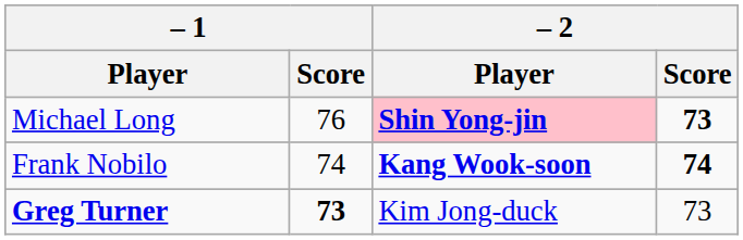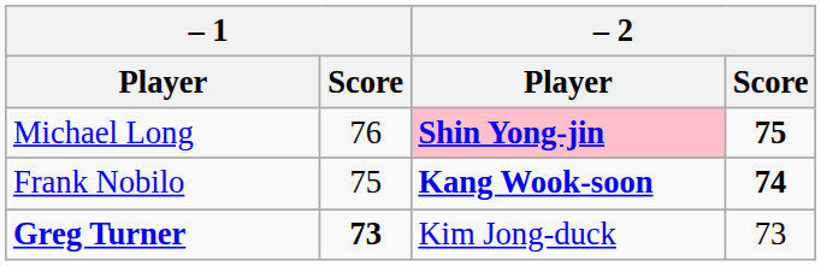Michael Long | – 2 / Score: 73 -> 75
Frank Nobilo | – 1 / Score: 74 -> 75
